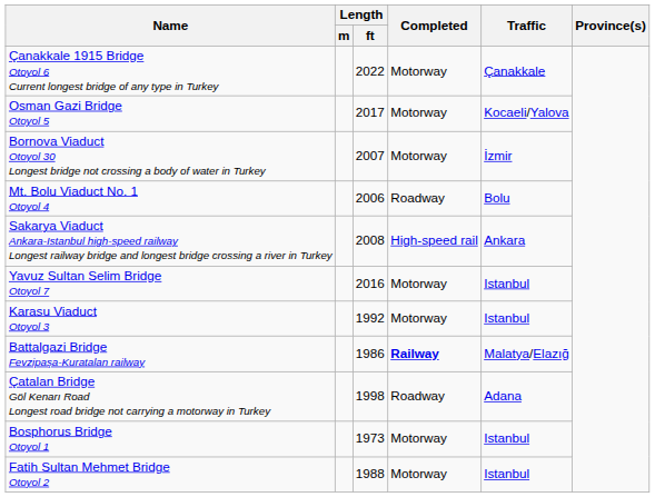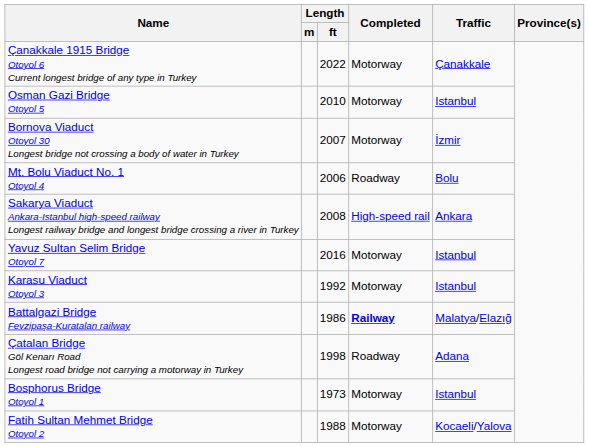Osman Gazi Bridge Otoyol 5 | Length / ft: 2017 -> 2010
Osman Gazi Bridge Otoyol 5 | Traffic: Kocaeli/Yalova -> Istanbul
Fatih Sultan Mehmet Bridge Otoyol 2 | Traffic: Istanbul -> Kocaeli/Yalova
